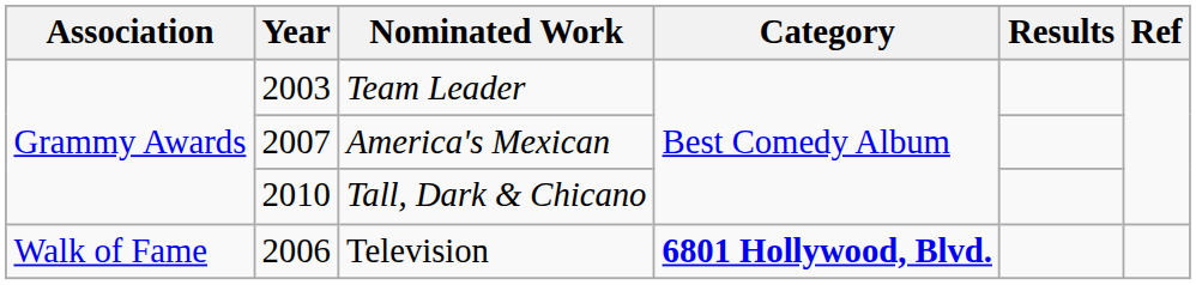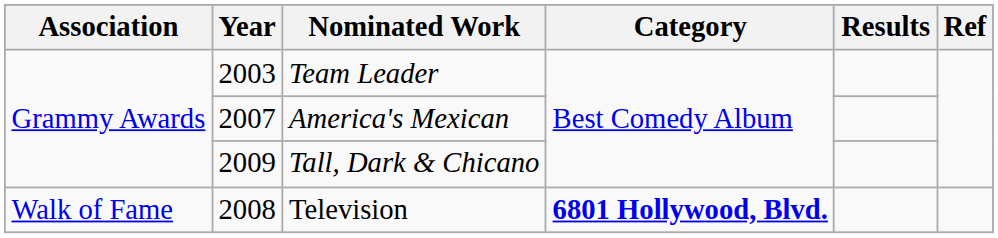Tall, Dark & Chicano | Year: 2010 -> 2009
Television | Year: 2006 -> 2008
